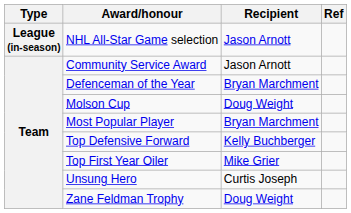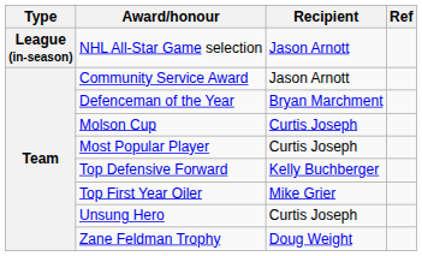Molson Cup | Recipient: Doug Weight -> Curtis Joseph
Most Popular Player | Recipient: Bryan Marchment -> Curtis Joseph
